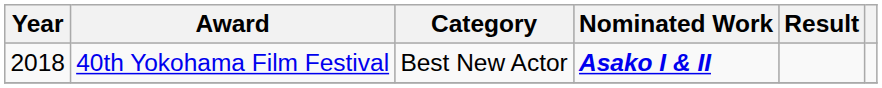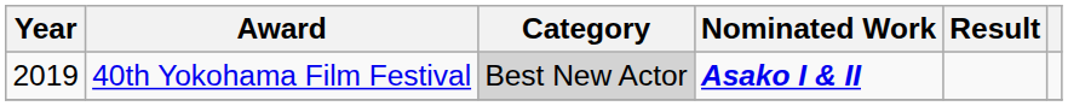40th Yokohama Film Festival | Year: 2018 -> 2019
40th Yokohama Film Festival | Category: no background -> lightgrey background
